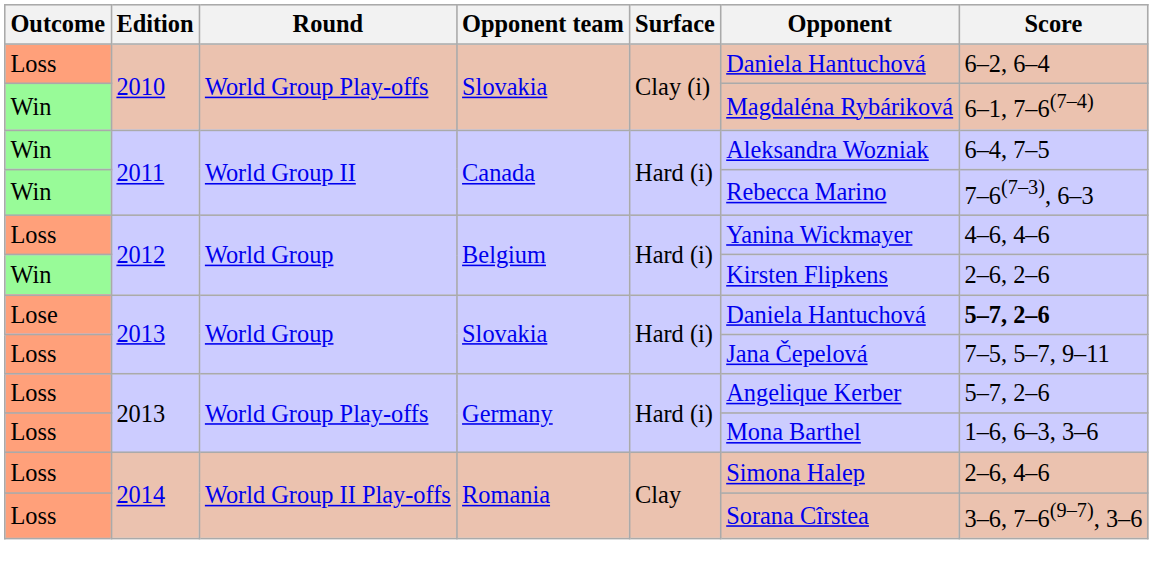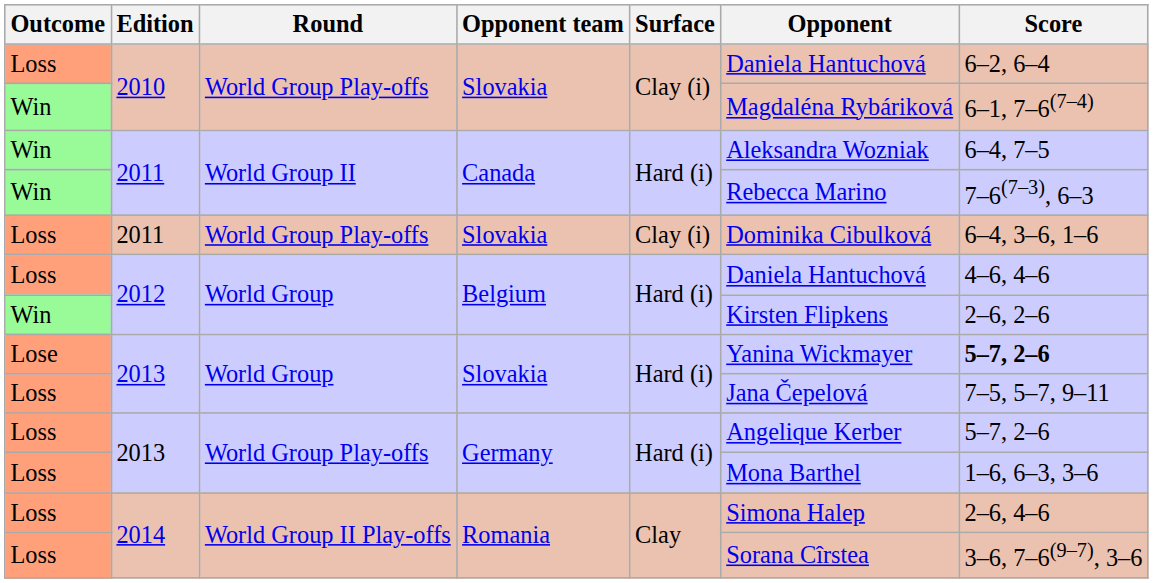+ row: Loss | 2011 | World Group Play-offs | Slovakia | Clay (i) | Dominika Cibulková | 6–4, 3–6, 1–6
Loss / 2012 | Opponent: Yanina Wickmayer -> Daniela Hantuchová
Lose / 2013 | Opponent: Daniela Hantuchová -> Yanina Wickmayer
